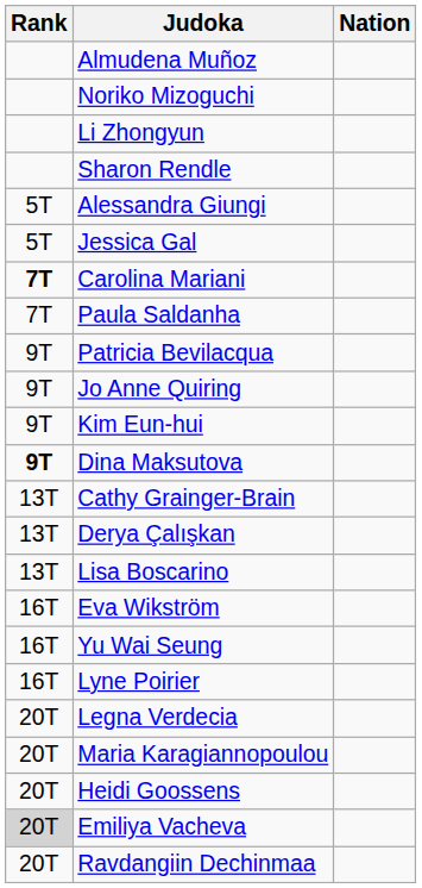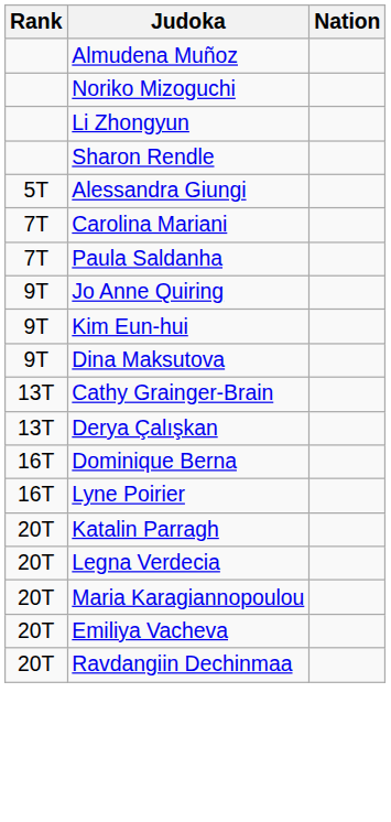- row: 5T | Jessica Gal
Carolina Mariani | Rank: bold -> normal
- row: 9T | Patricia Bevilacqua
Dina Maksutova | Rank: bold -> normal
- row: 13T | Lisa Boscarino
- row: 16T | Eva Wikström
+ row: 16T | Dominique Berna
- row: 16T | Yu Wai Seung
+ row: 20T | Katalin Parragh
- row: 20T | Heidi Goossens
Emiliya Vacheva | Rank: lightgrey background -> no background
